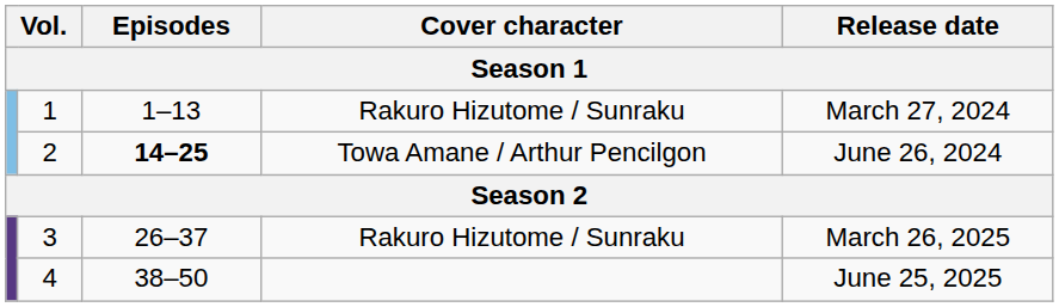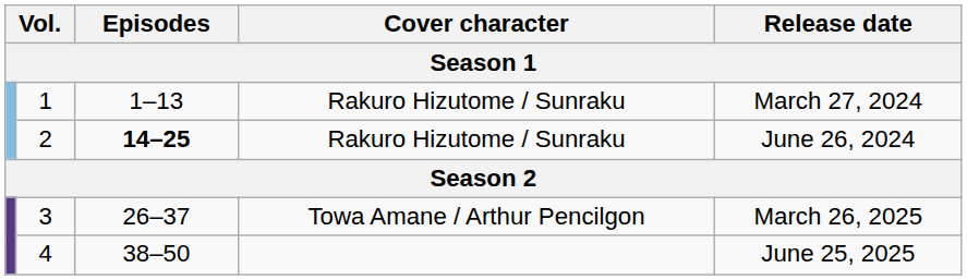2 | Cover character: Towa Amane / Arthur Pencilgon -> Rakuro Hizutome / Sunraku
3 | Cover character: Rakuro Hizutome / Sunraku -> Towa Amane / Arthur Pencilgon
